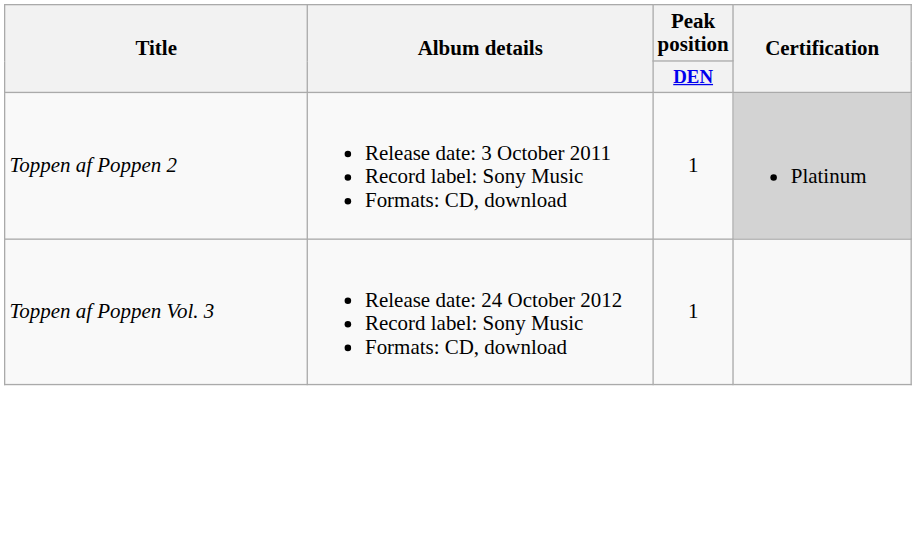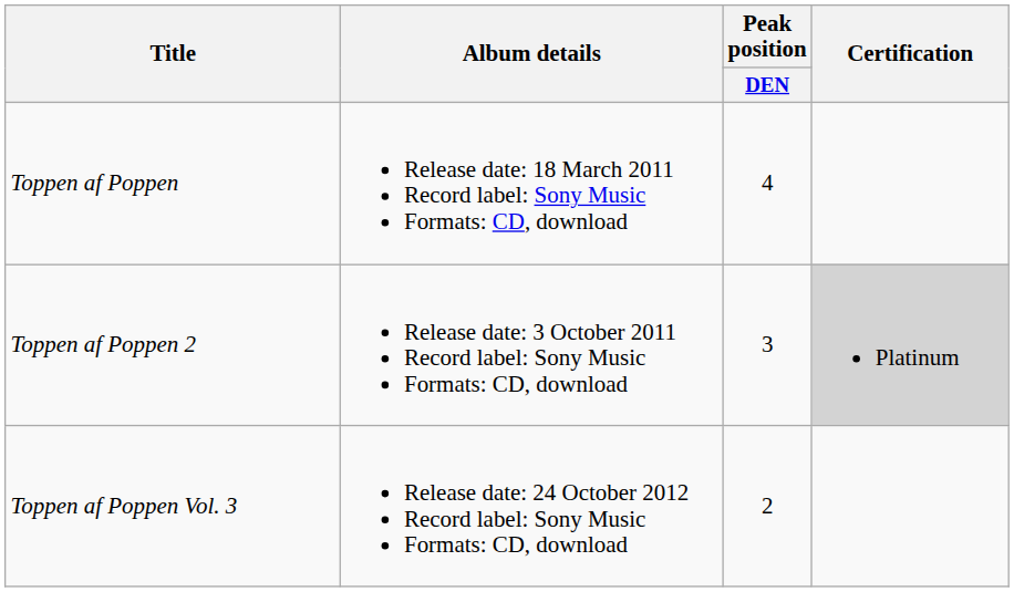+ row: Toppen af Poppen | Release date: 18 March 2011 Record label: Sony Music Formats: CD, download | 4
Toppen af Poppen 2 | Peak position / DEN: 1 -> 3
Toppen af Poppen Vol. 3 | Peak position / DEN: 1 -> 2
